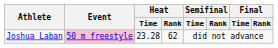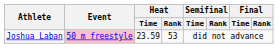Joshua Laban | Heat / Time: 23.28 -> 23.59
Joshua Laban | Heat / Rank: 62 -> 53
